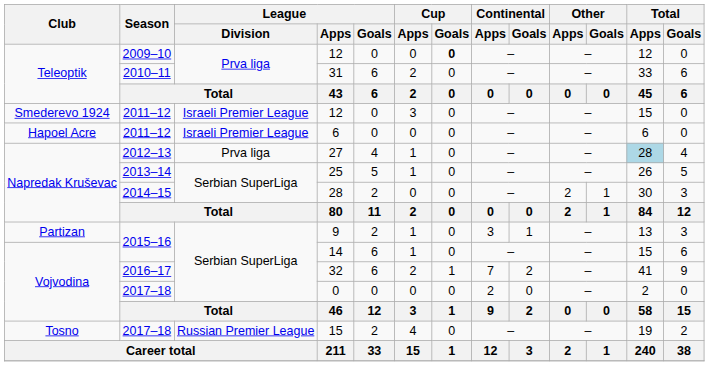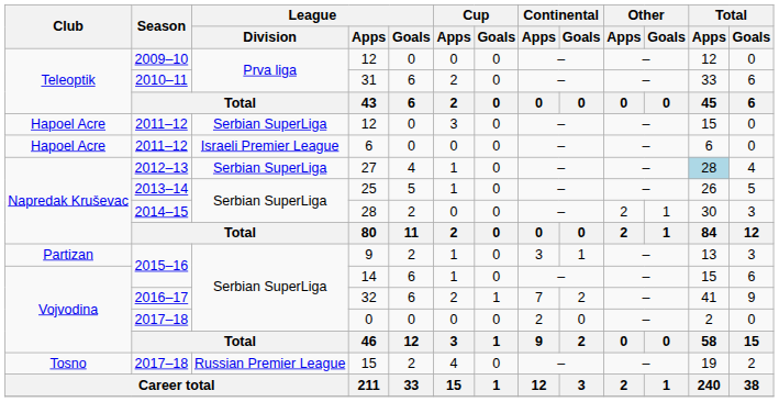2009–10 / 12 | Cup / Goals: bold -> normal
2011–12 / 12 | Club: Smederevo 1924 -> Hapoel Acre
2011–12 / 12 | League / Division: Israeli Premier League -> Serbian SuperLiga
27 | League / Division: Prva liga -> Serbian SuperLiga
